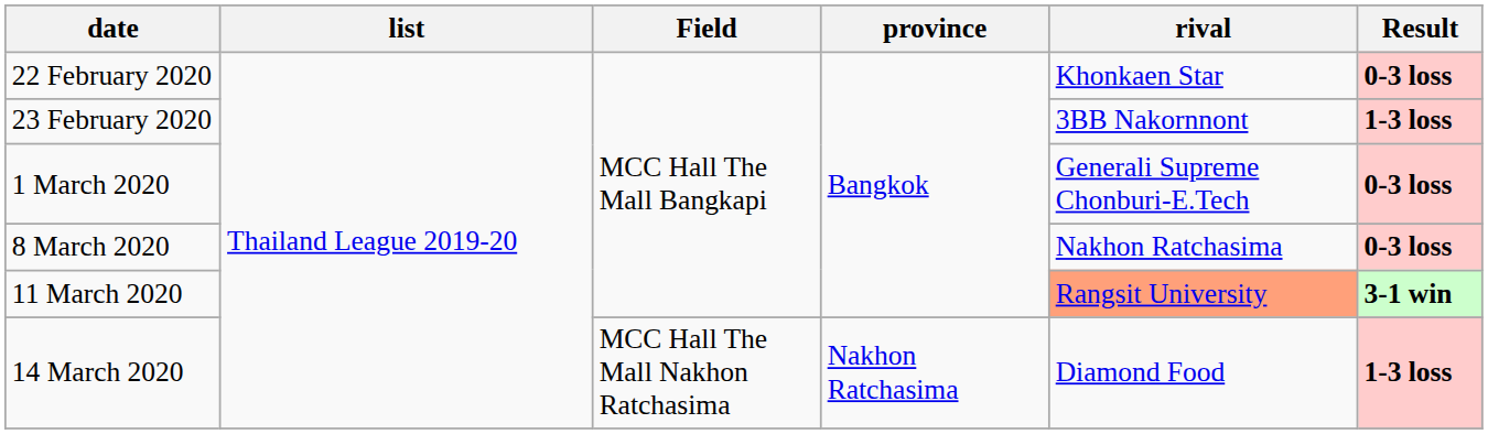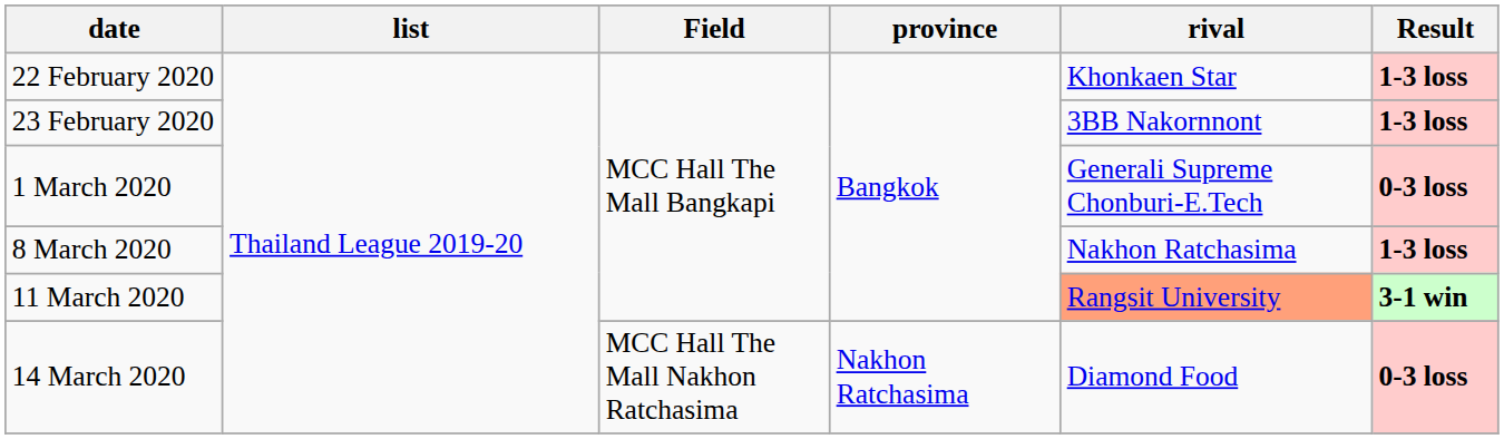22 February 2020 | Result: 0-3 loss -> 1-3 loss
8 March 2020 | Result: 0-3 loss -> 1-3 loss
14 March 2020 | Result: 1-3 loss -> 0-3 loss
